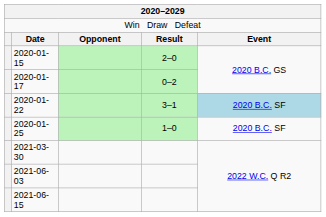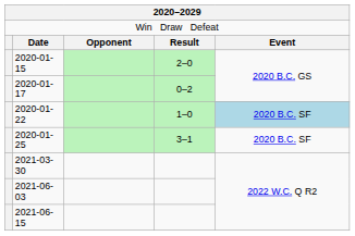2020-01-22 | column 4: 3–1 -> 1–0
2020-01-25 | column 4: 1–0 -> 3–1
